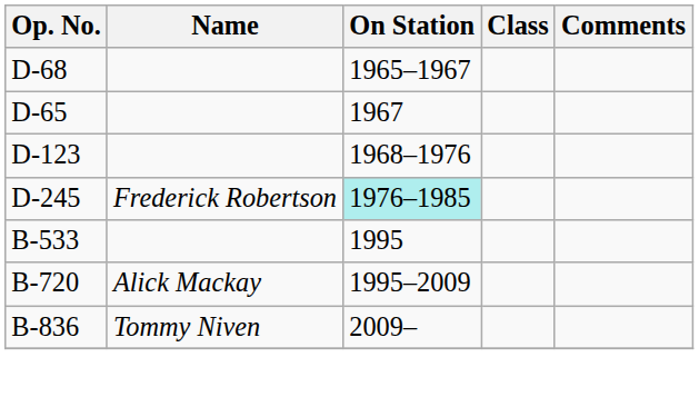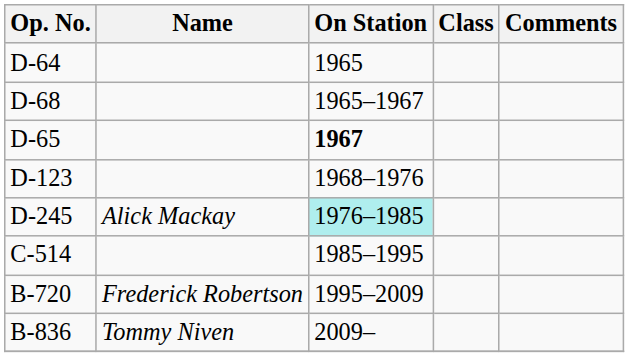+ row: D-64 | 1965
D-65 | On Station: normal -> bold
D-245 | Name: Frederick Robertson -> Alick Mackay
+ row: C-514 | 1985–1995
- row: B-533 | 1995
B-720 | Name: Alick Mackay -> Frederick Robertson
